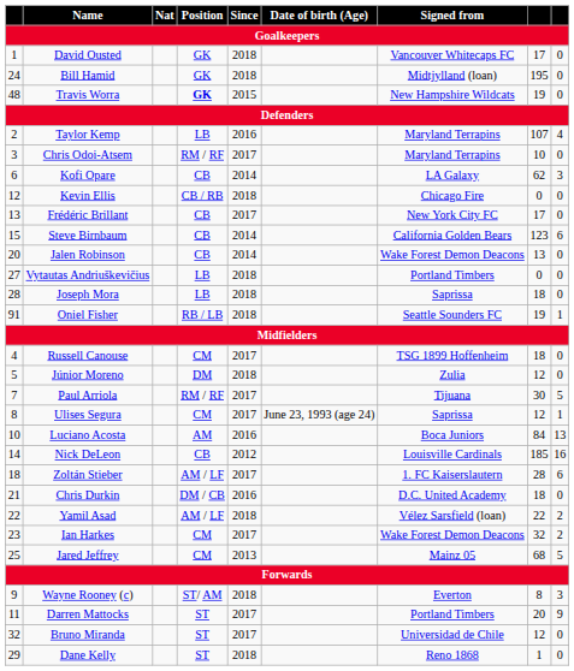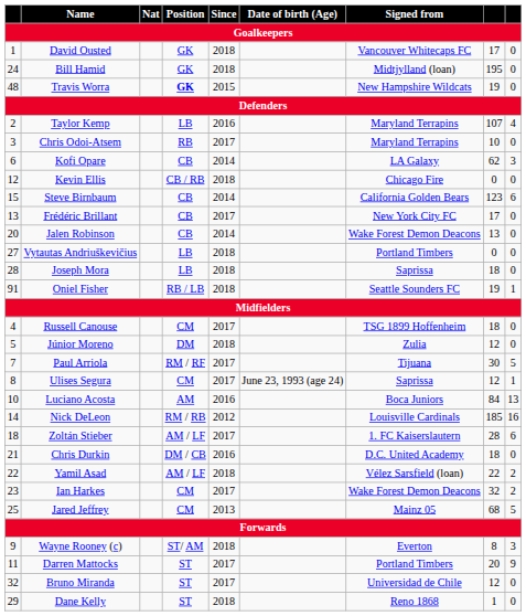Chris Odoi-Atsem | Position: RM / RF -> RB
rows swapped: Frédéric Brillant <-> Steve Birnbaum
Nick DeLeon | Position: CB -> RM / RB
